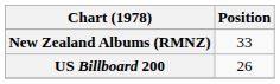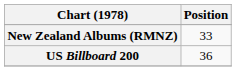US Billboard 200 | Position: 26 -> 36
